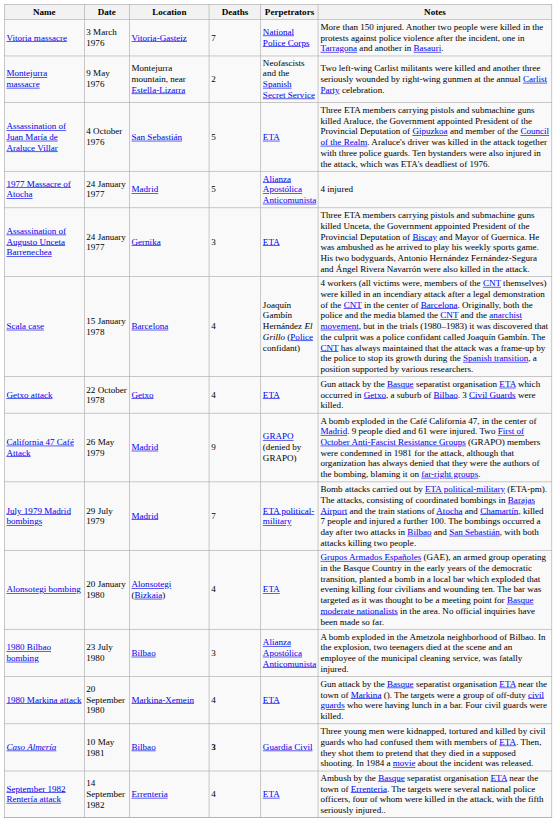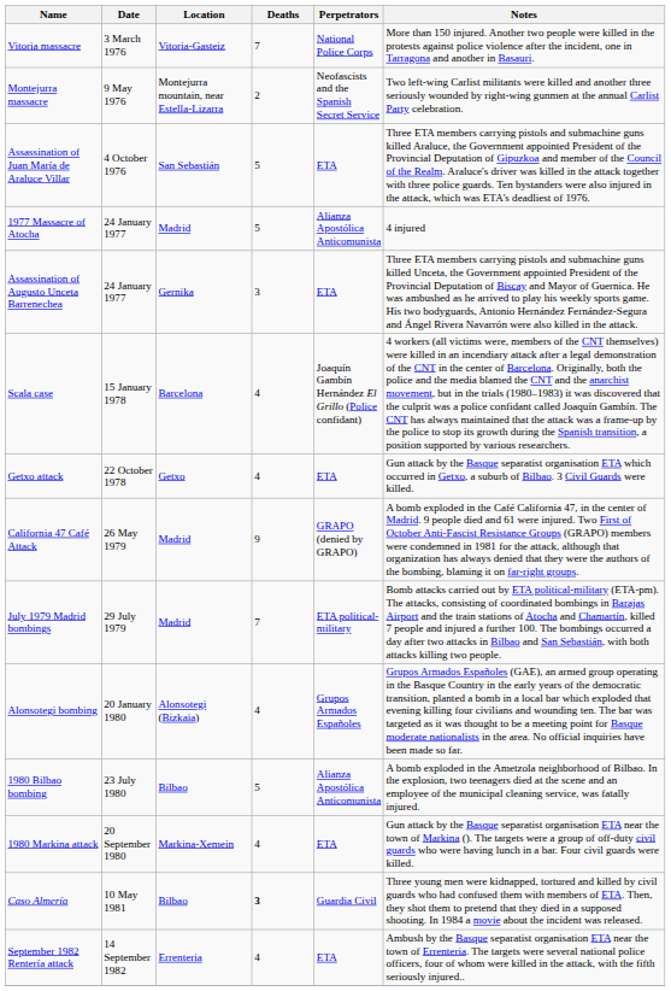Alonsotegi bombing | Perpetrators: ETA -> Grupos Armados Españoles
1980 Bilbao bombing | Deaths: 3 -> 5
